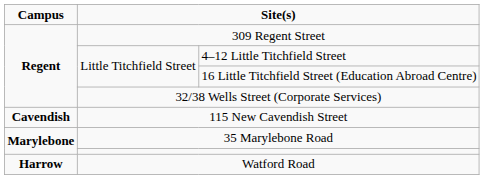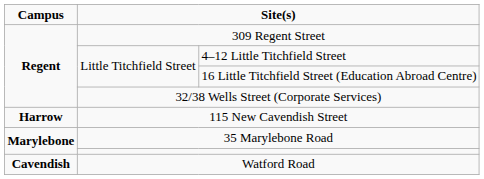115 New Cavendish Street | Campus: Cavendish -> Harrow
Watford Road | Campus: Harrow -> Cavendish
